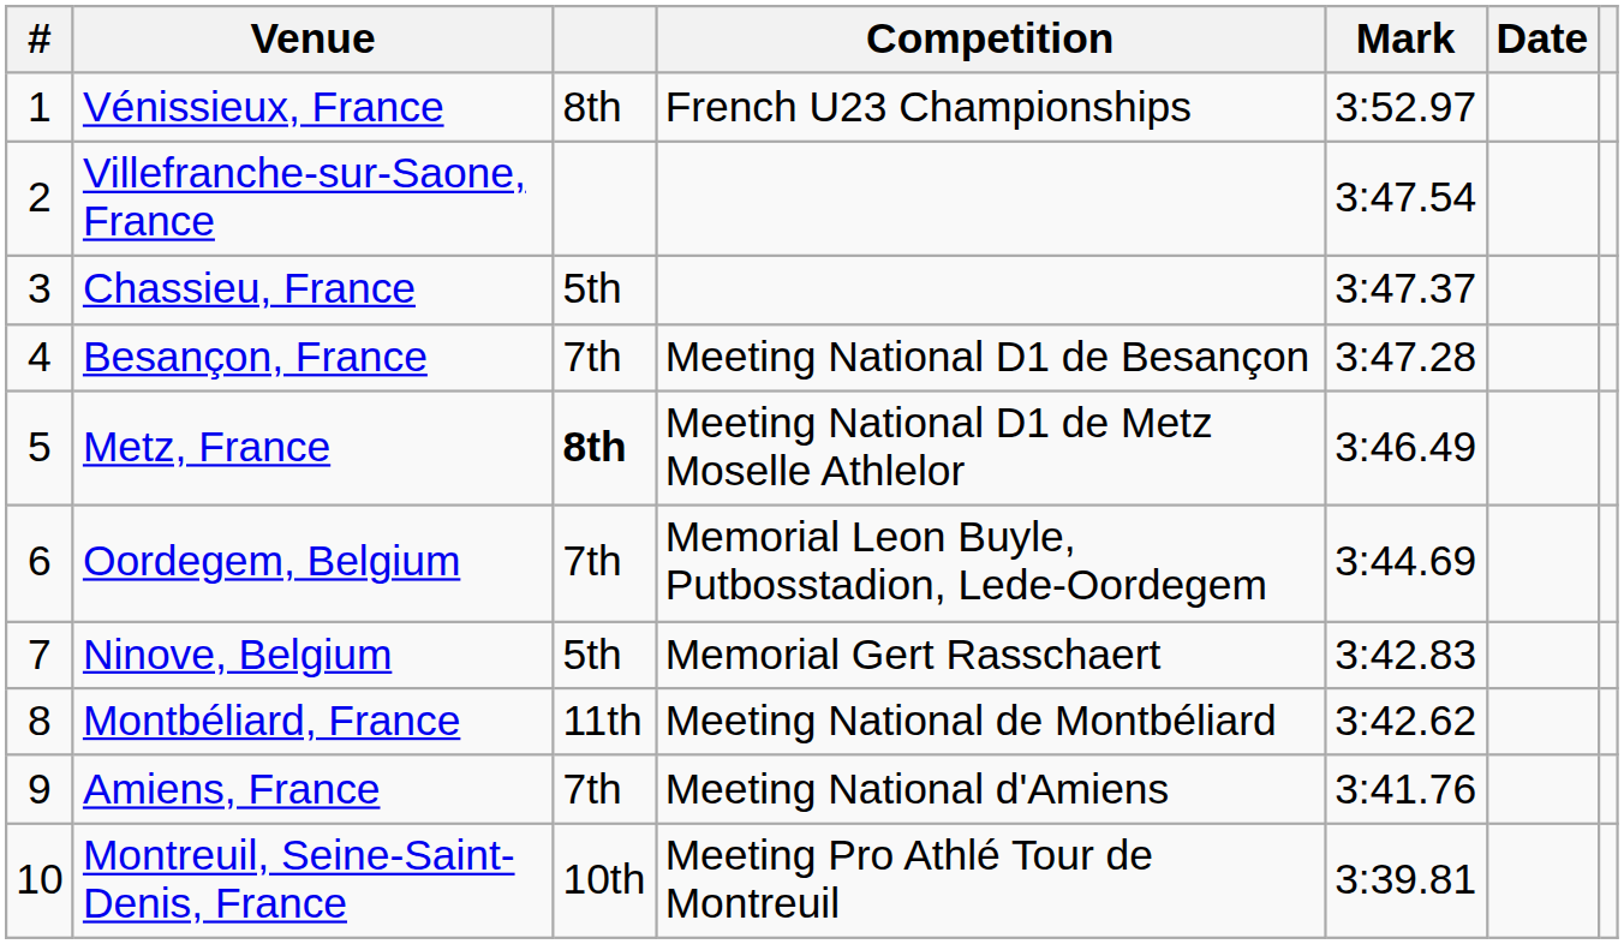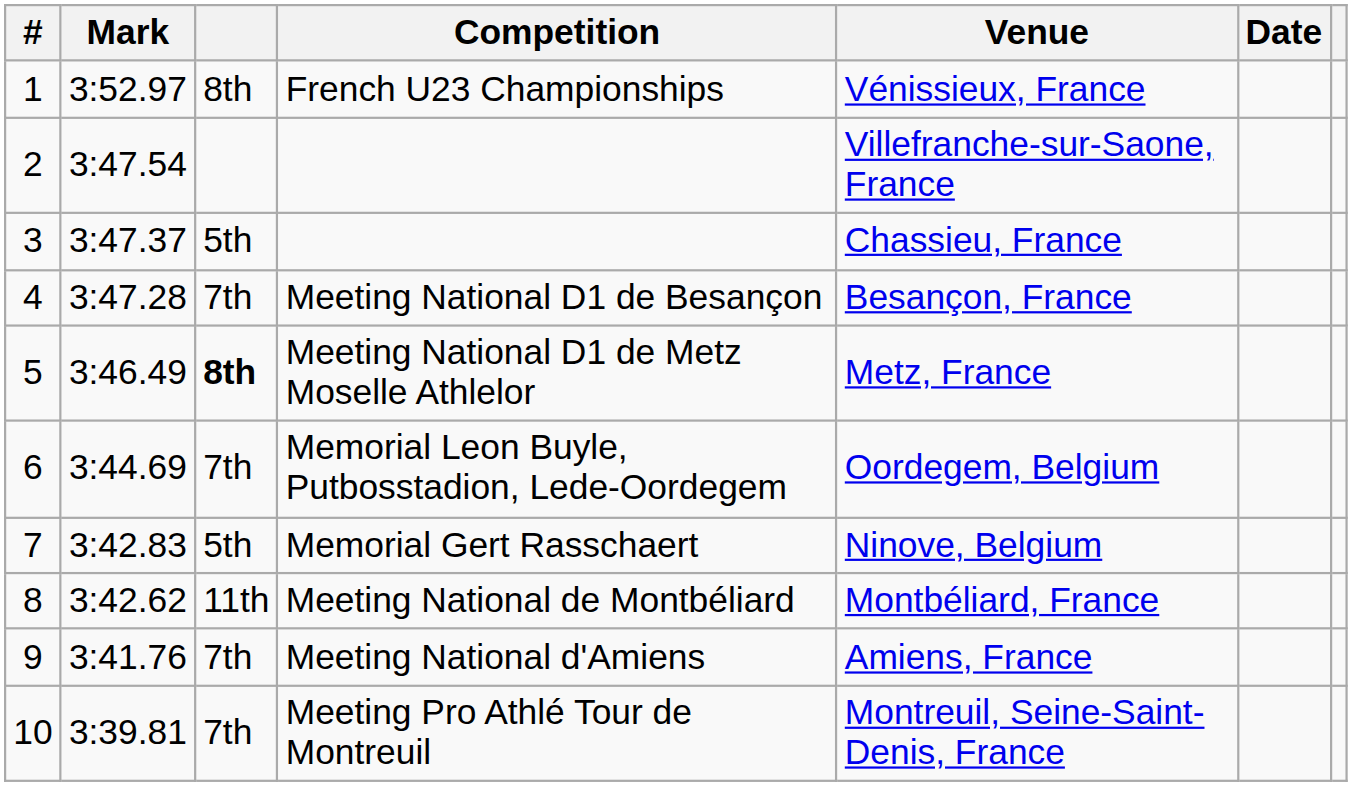columns swapped: Mark <-> Venue
Meeting Pro Athlé Tour de Montreuil | column 3: 10th -> 7th
